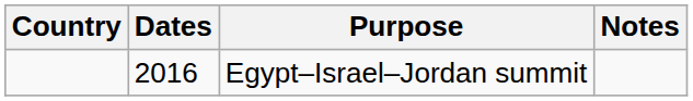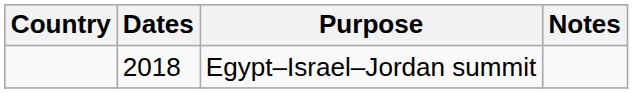Egypt–Israel–Jordan summit | Dates: 2016 -> 2018
